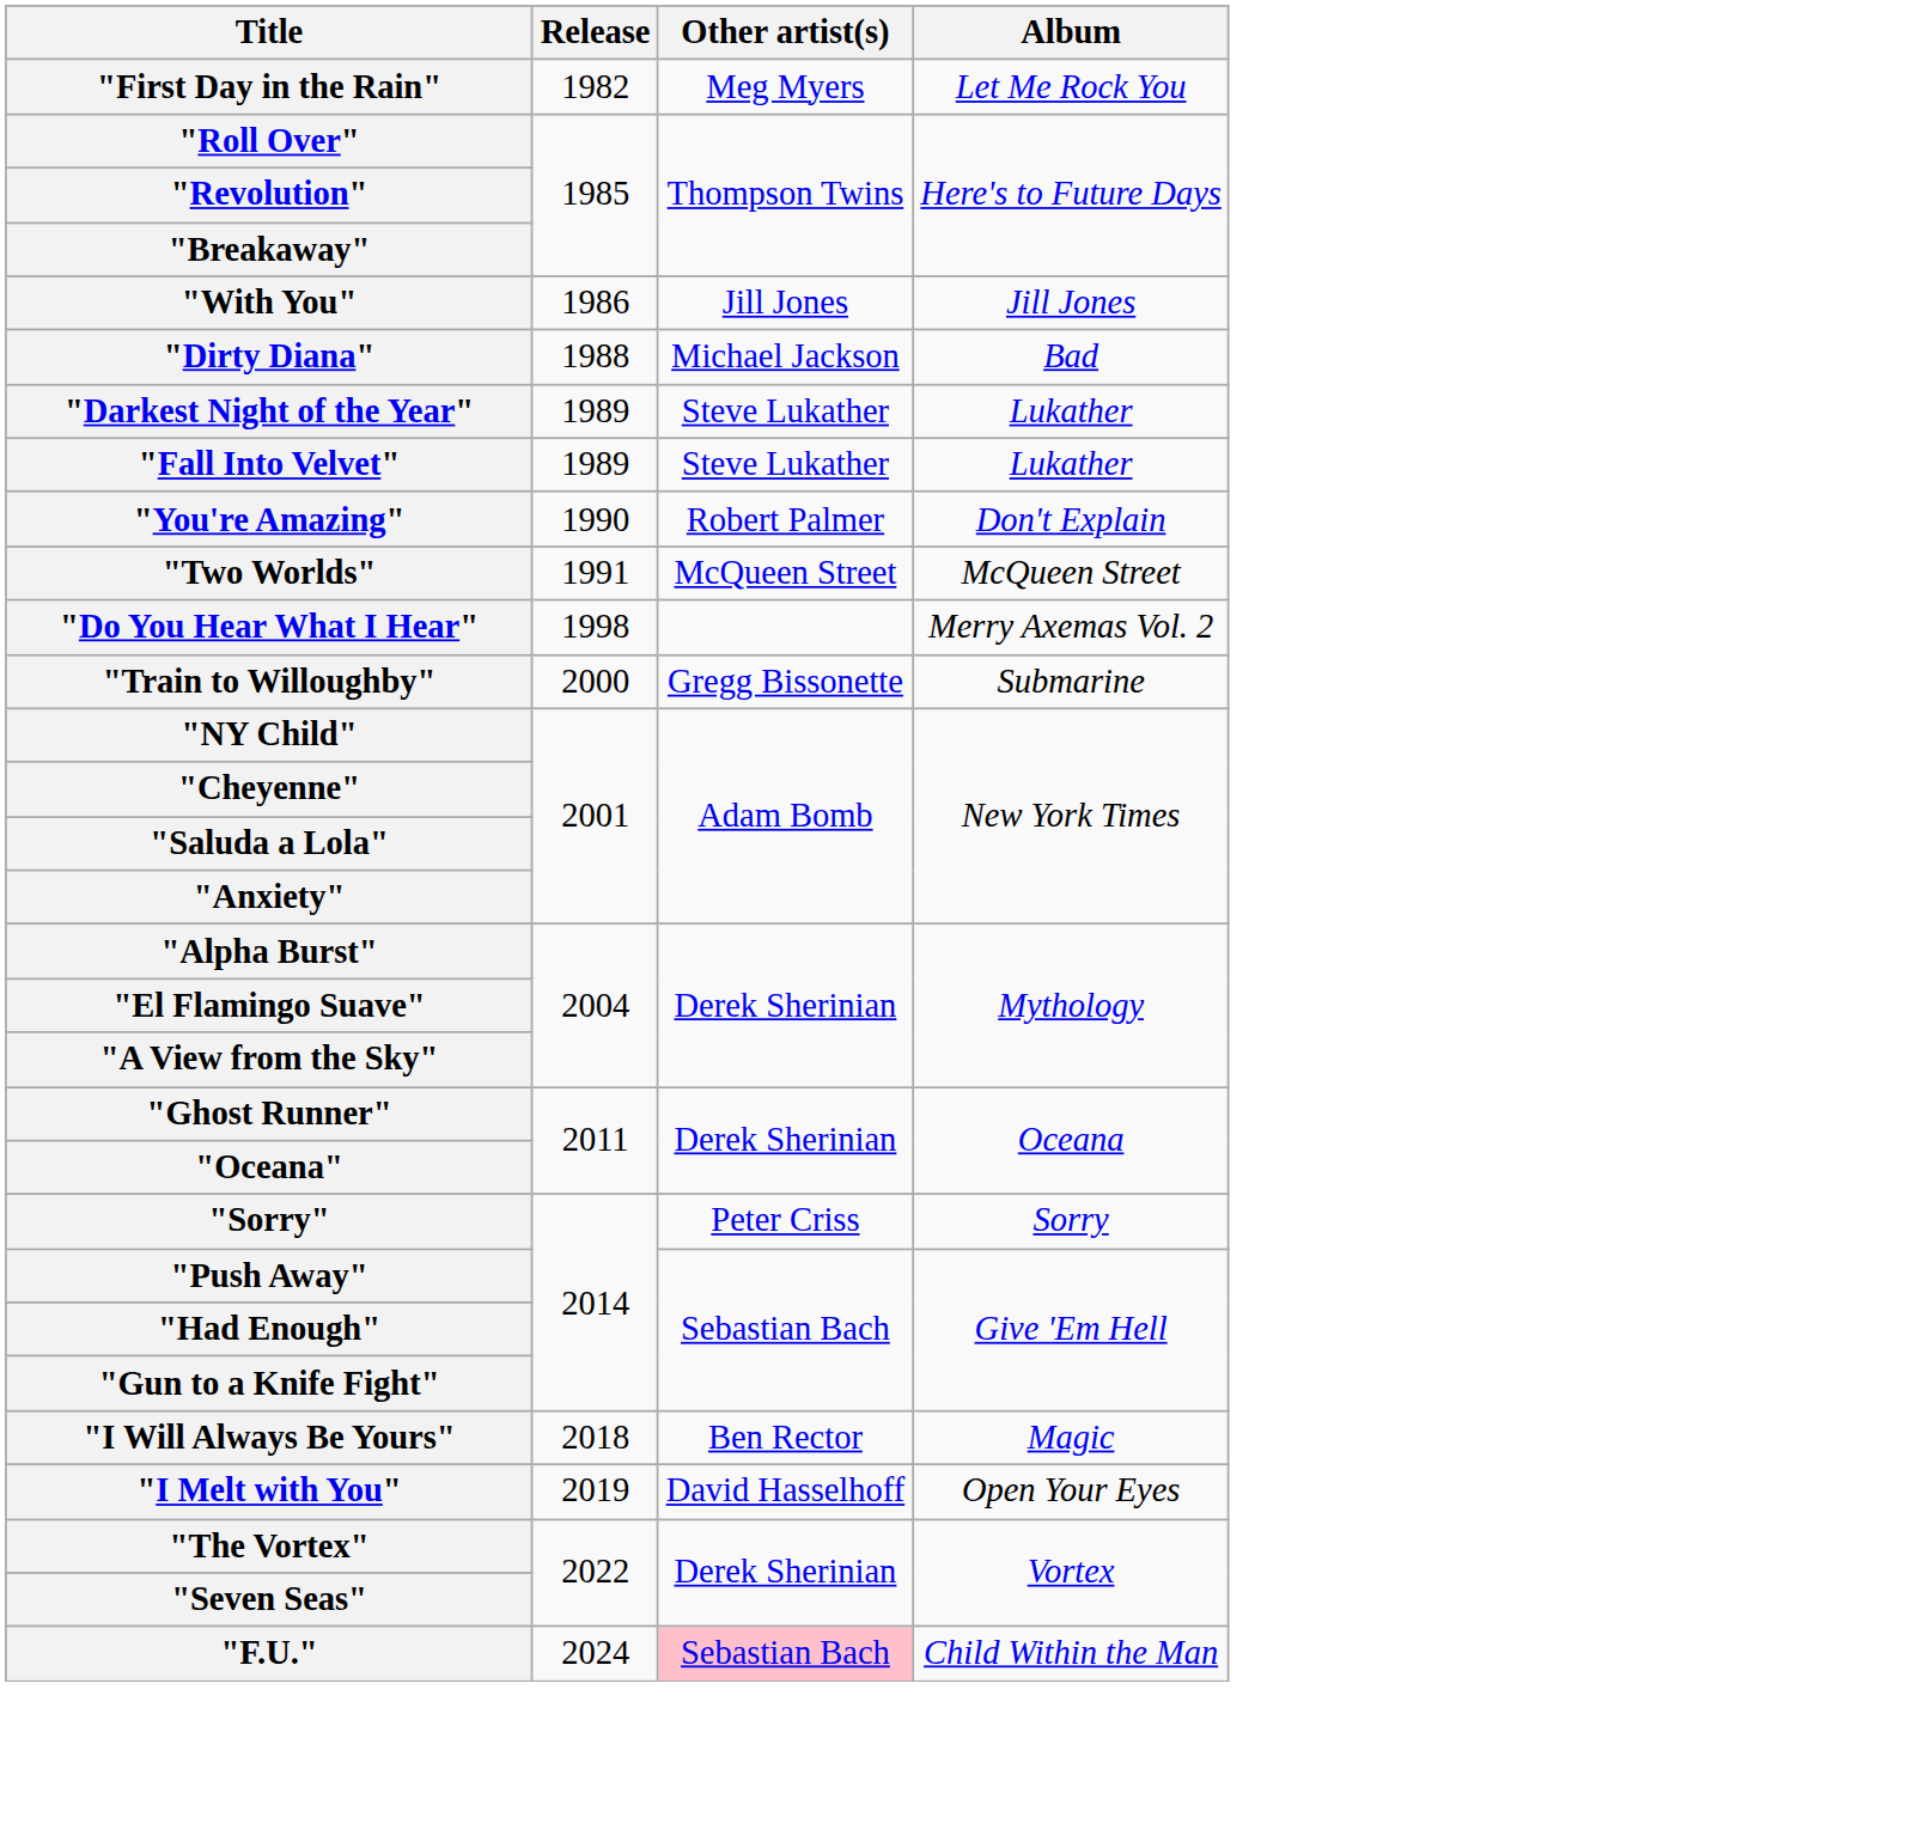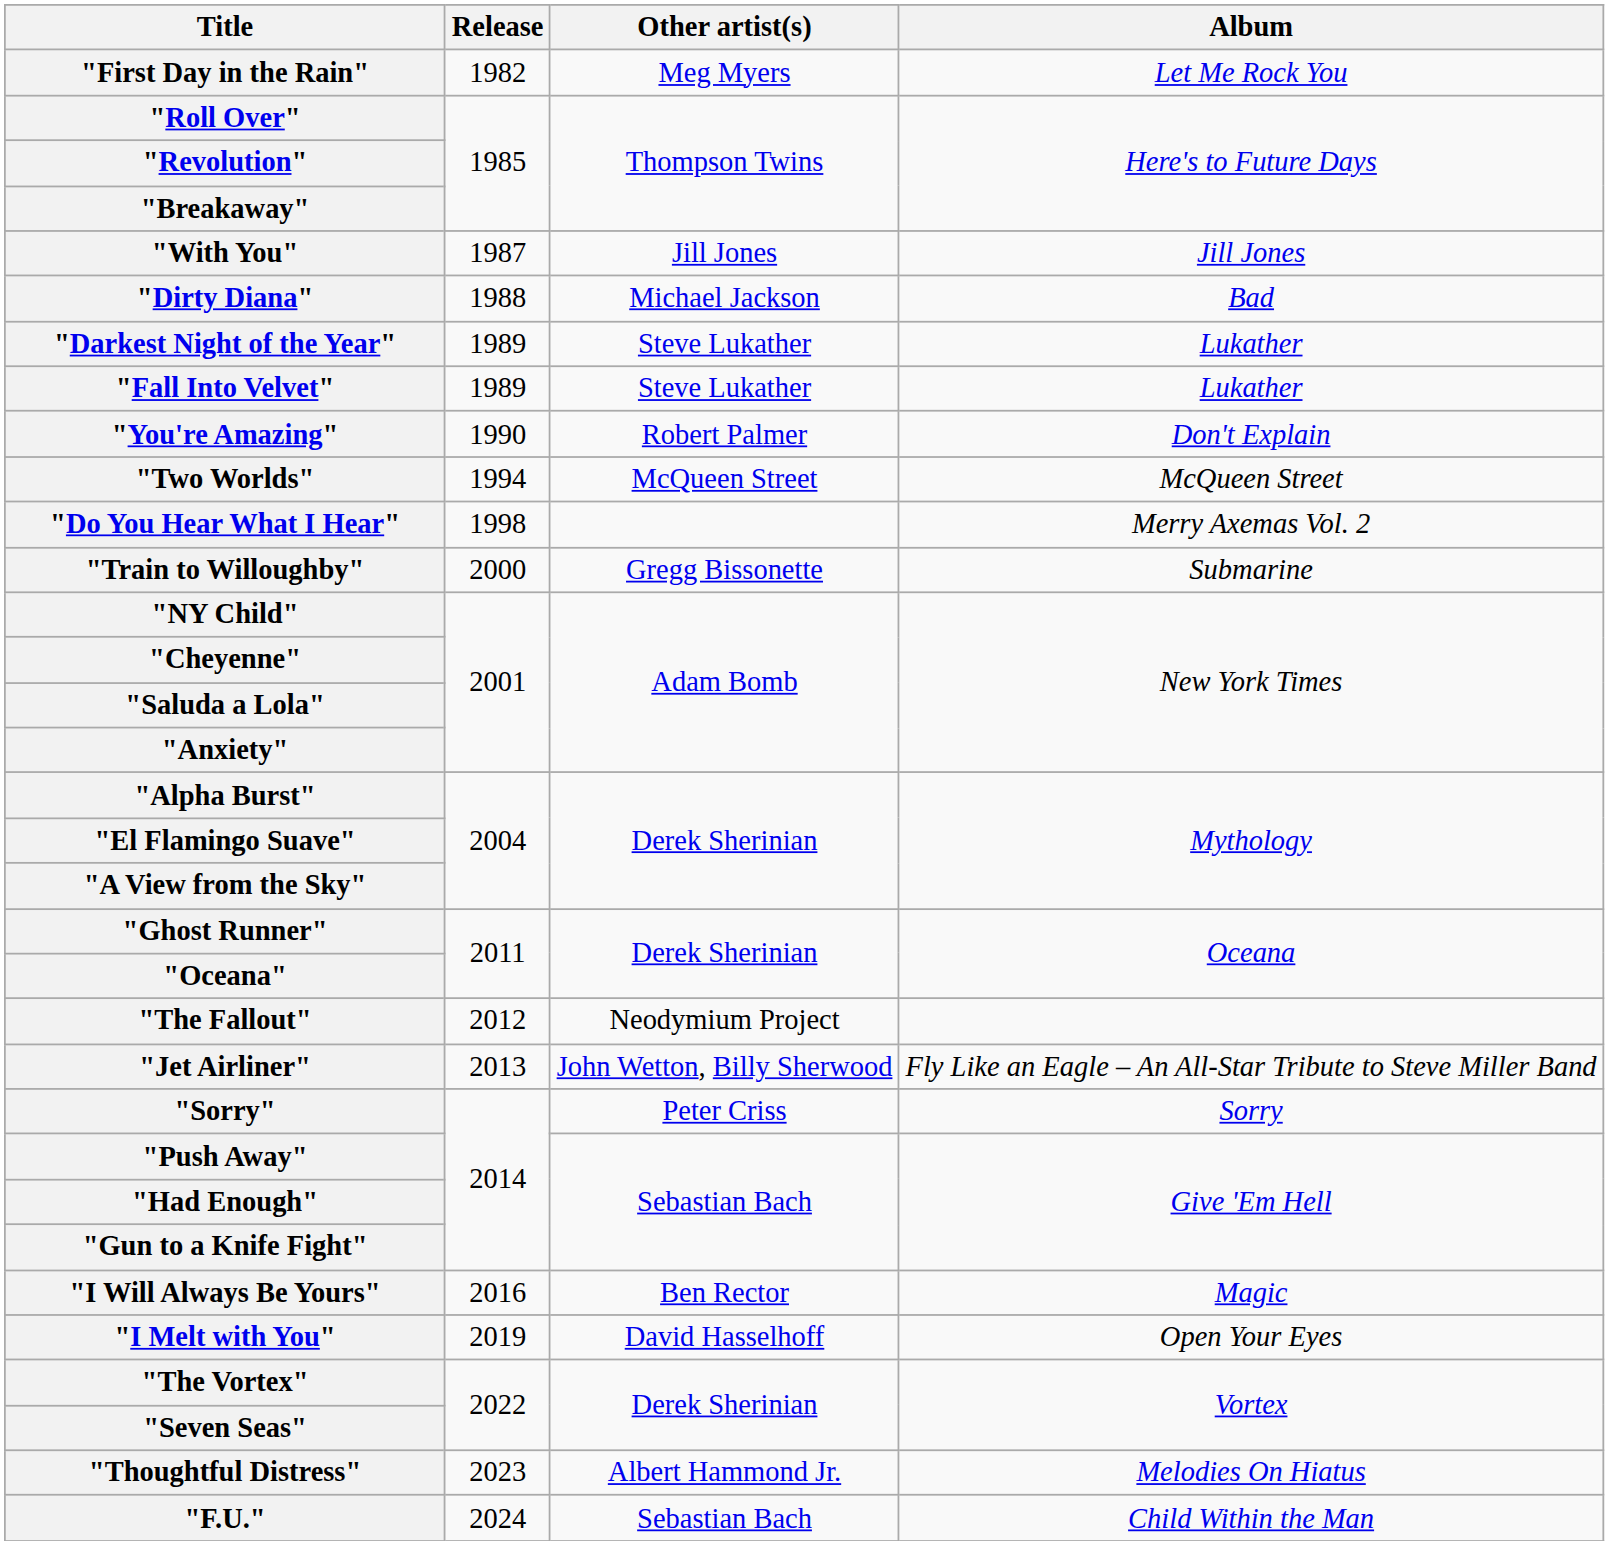"With You" | Release: 1986 -> 1987
"Two Worlds" | Release: 1991 -> 1994
+ row: "The Fallout" | 2012 | Neodymium Project
+ row: "Jet Airliner" | 2013 | John Wetton, Billy Sherwood | Fly Like an Eagle – An All-Star Tribute to Steve Miller Band
"I Will Always Be Yours" | Release: 2018 -> 2016
+ row: "Thoughtful Distress" | 2023 | Albert Hammond Jr. | Melodies On Hiatus
"F.U." | Other artist(s): pink background -> no background
